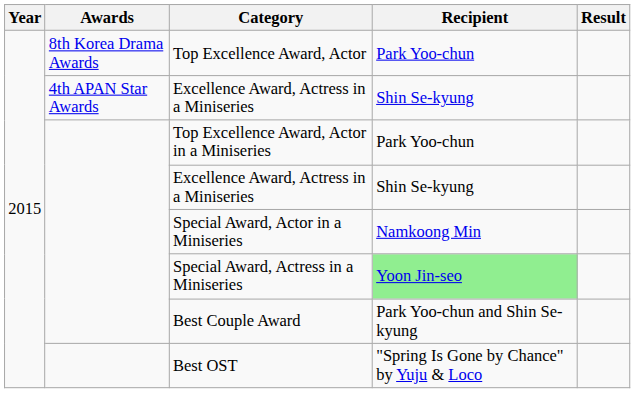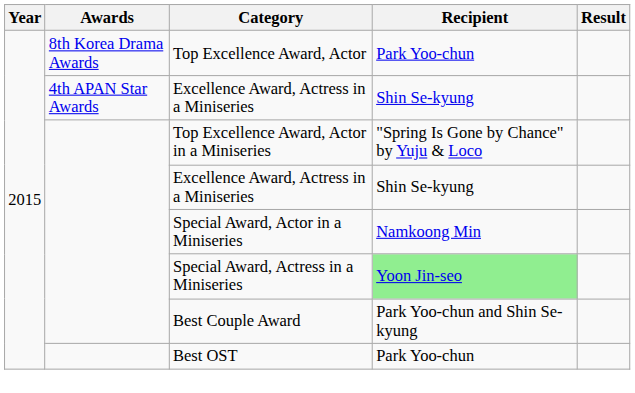Top Excellence Award, Actor in a Miniseries | Recipient: Park Yoo-chun -> "Spring Is Gone by Chance" by Yuju & Loco
Best OST | Recipient: "Spring Is Gone by Chance" by Yuju & Loco -> Park Yoo-chun
